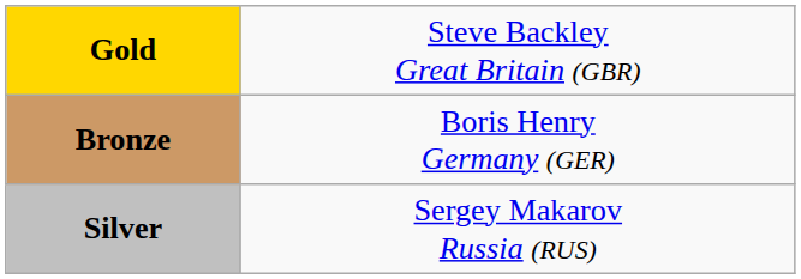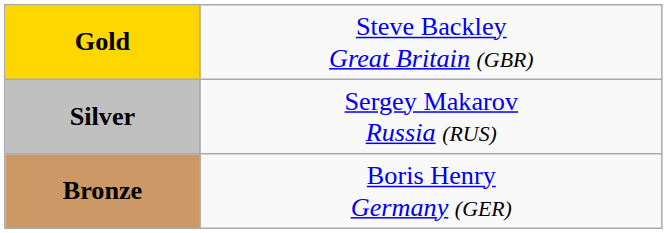rows swapped: Silver <-> Bronze
